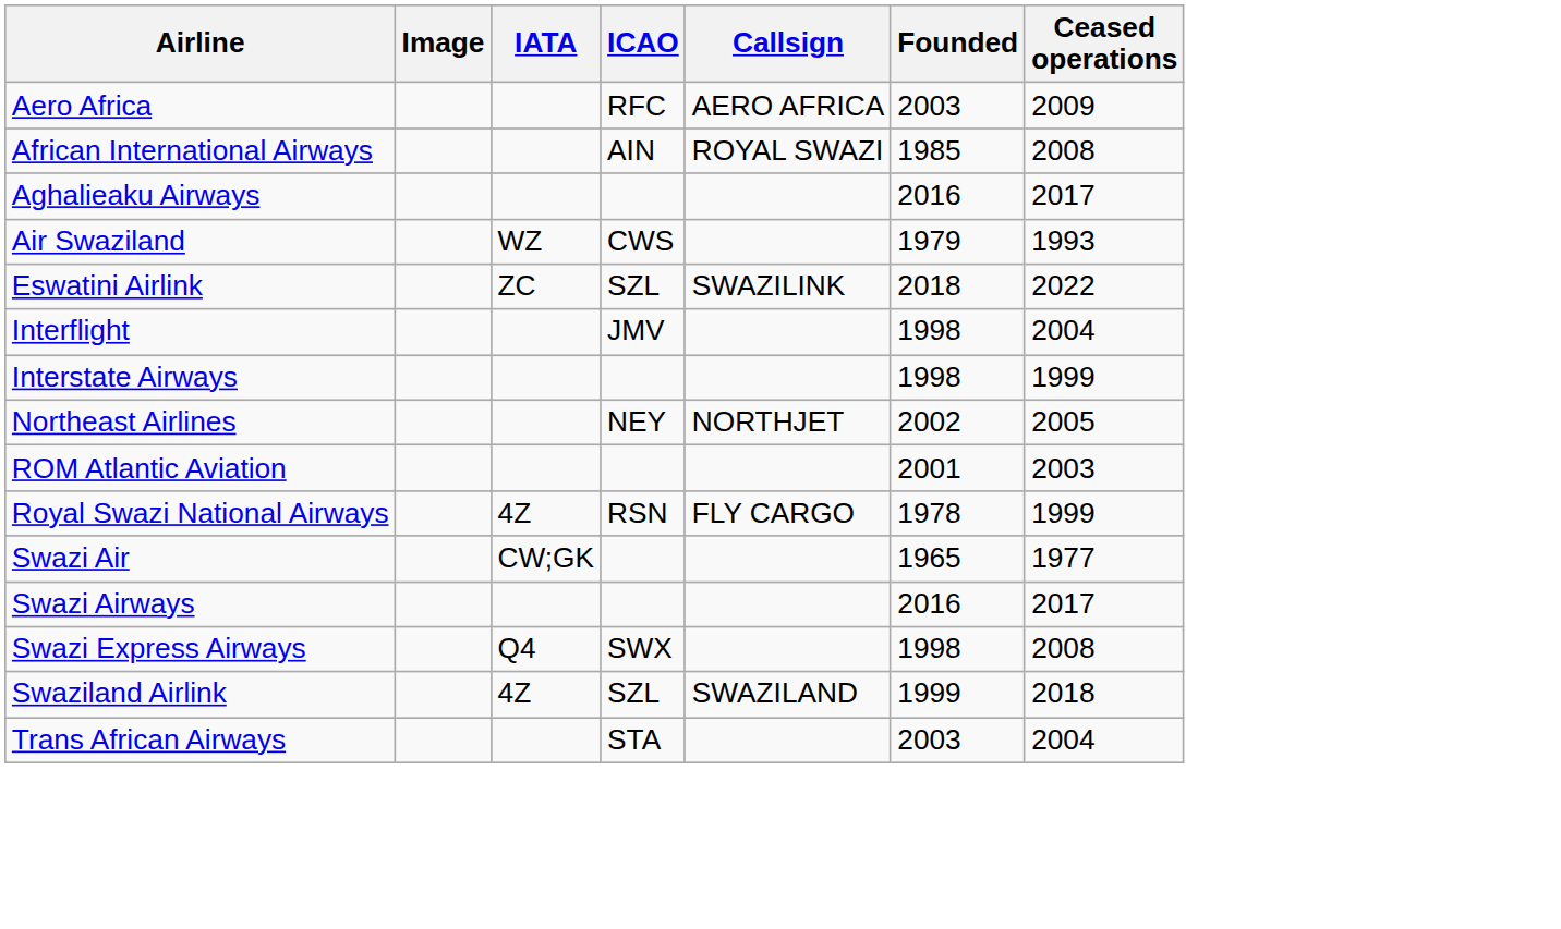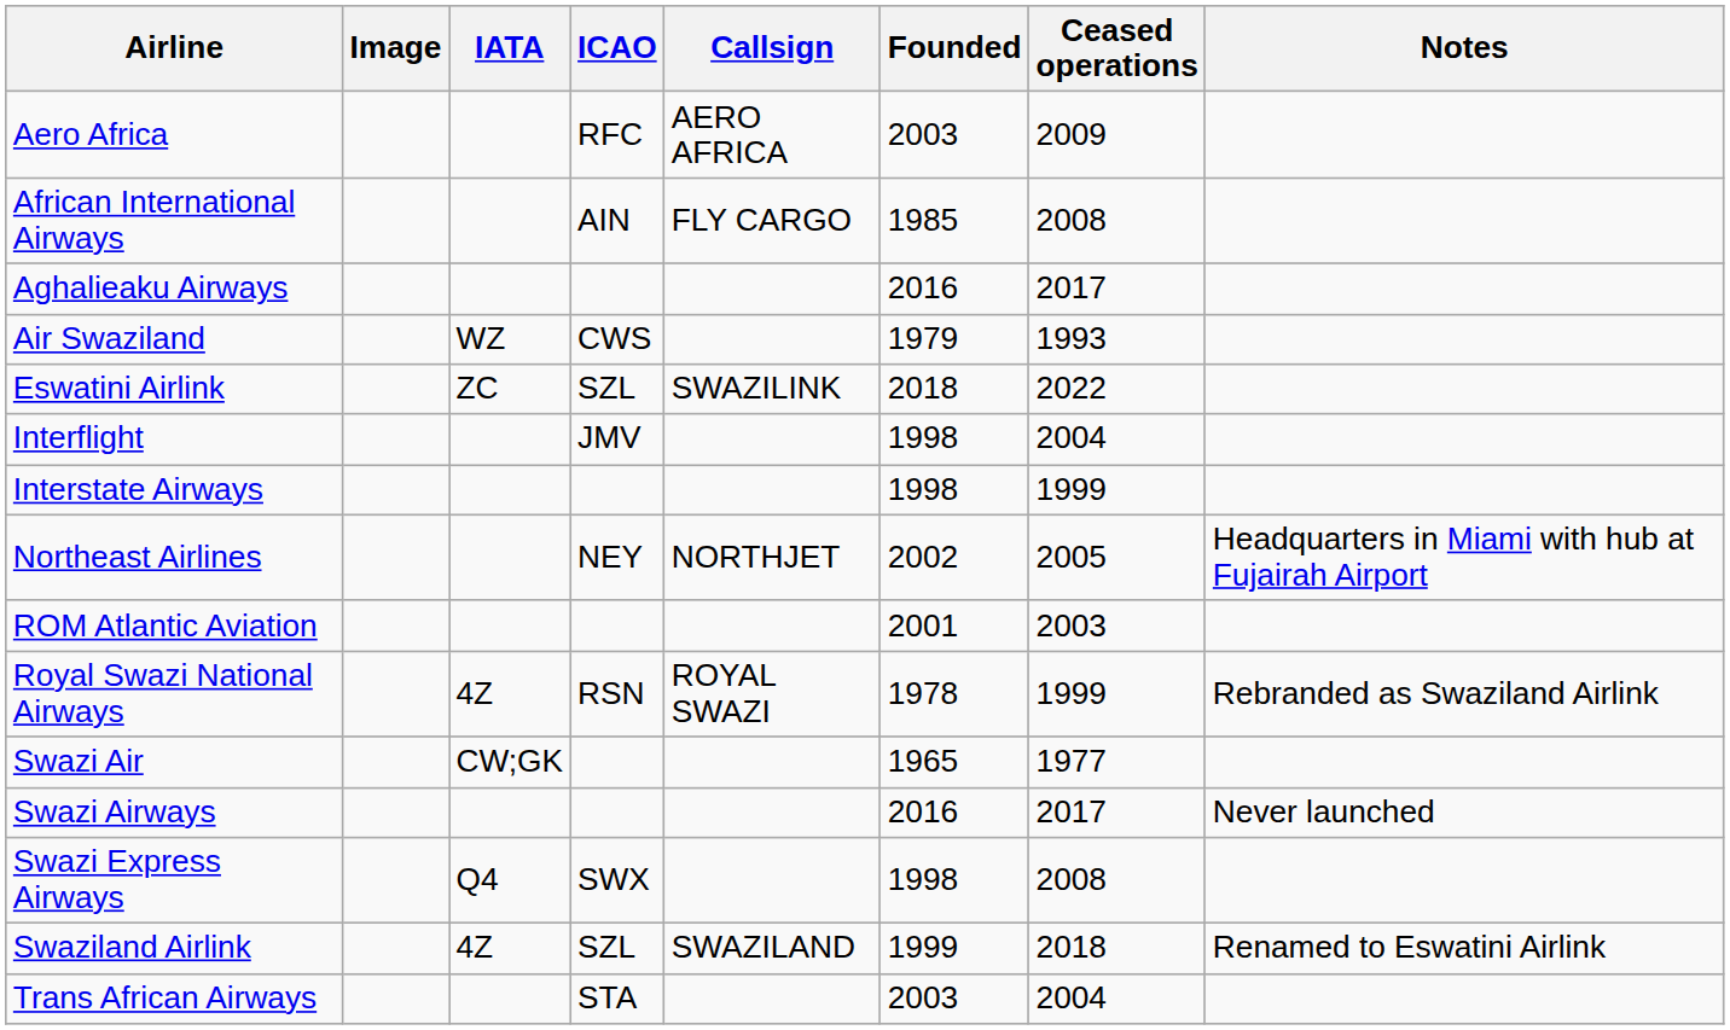+ column: Notes | Headquarters in Miami with hub at Fujairah Airport | Rebranded as Swaziland Airlink | Never launched | Renamed to Eswatini Airlink
African International Airways | Callsign: ROYAL SWAZI -> FLY CARGO
Royal Swazi National Airways | Callsign: FLY CARGO -> ROYAL SWAZI
